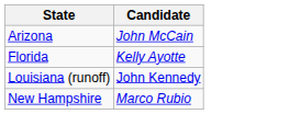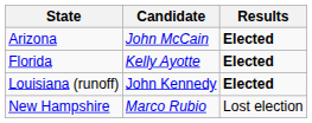+ column: Results | Elected | Elected | Elected | Lost election
